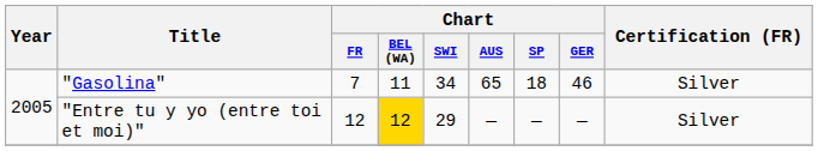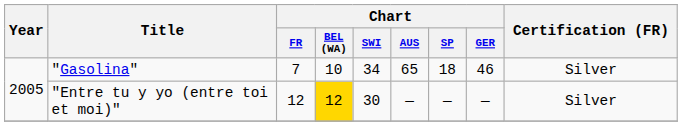"Gasolina" | Chart / BEL (WA): 11 -> 10
"Entre tu y yo (entre toi et moi)" | Chart / SWI: 29 -> 30
